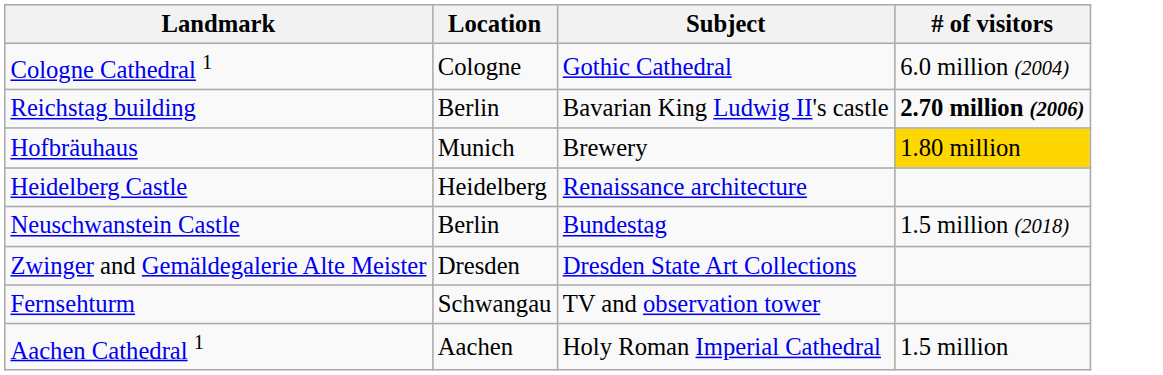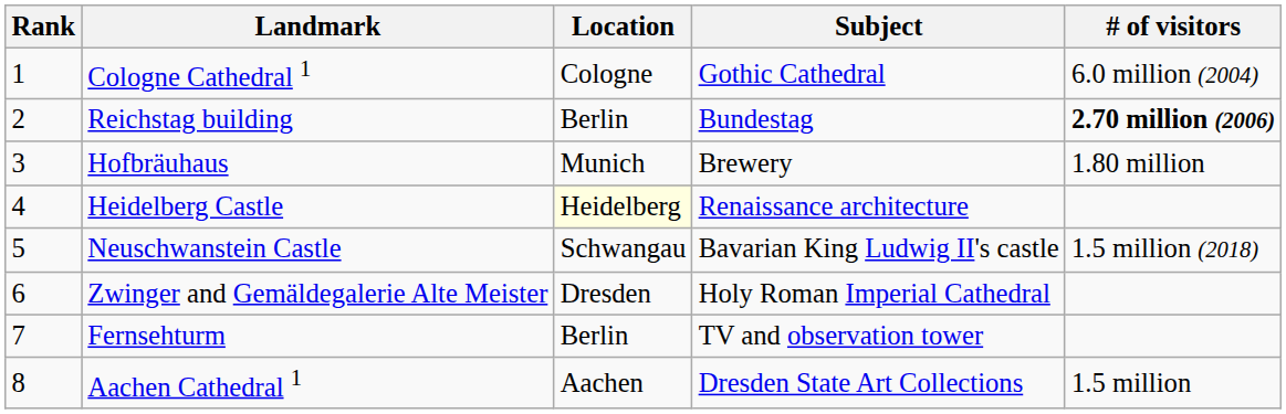+ column: Rank | 1 | 2 | 3 | 4 | 5 | 6 | 7 | 8
Reichstag building | Subject: Bavarian King Ludwig II's castle -> Bundestag
Hofbräuhaus | # of visitors: gold background -> no background
Heidelberg Castle | Location: no background -> lightyellow background
Neuschwanstein Castle | Location: Berlin -> Schwangau
Neuschwanstein Castle | Subject: Bundestag -> Bavarian King Ludwig II's castle
Zwinger and Gemäldegalerie Alte Meister | Subject: Dresden State Art Collections -> Holy Roman Imperial Cathedral
Fernsehturm | Location: Schwangau -> Berlin
Aachen Cathedral 1 | Subject: Holy Roman Imperial Cathedral -> Dresden State Art Collections
